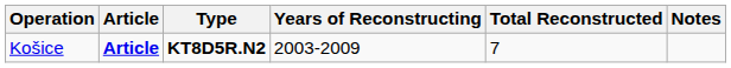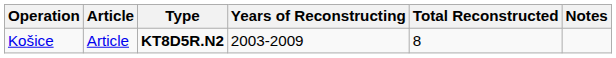Košice | Article: bold -> normal
Košice | Total Reconstructed: 7 -> 8
